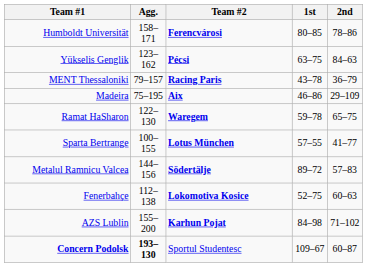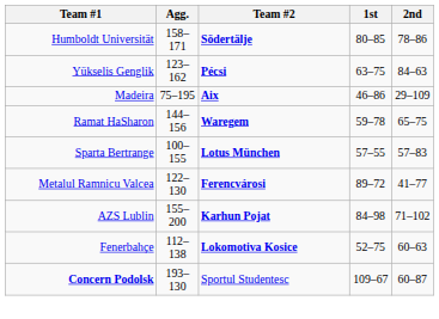Humboldt Universität | Team #2: Ferencvárosi -> Södertälje
- row: MENT Thessaloniki | 79–157 | Racing Paris | 43–78 | 36–79
Ramat HaSharon | Agg.: 122–130 -> 144–156
Sparta Bertrange | 2nd: 41–77 -> 57–83
Metalul Ramnicu Valcea | Agg.: 144–156 -> 122–130
Metalul Ramnicu Valcea | Team #2: Södertälje -> Ferencvárosi
Metalul Ramnicu Valcea | 2nd: 57–83 -> 41–77
rows swapped: AZS Lublin <-> Fenerbahçe
Concern Podolsk | Agg.: bold -> normal
